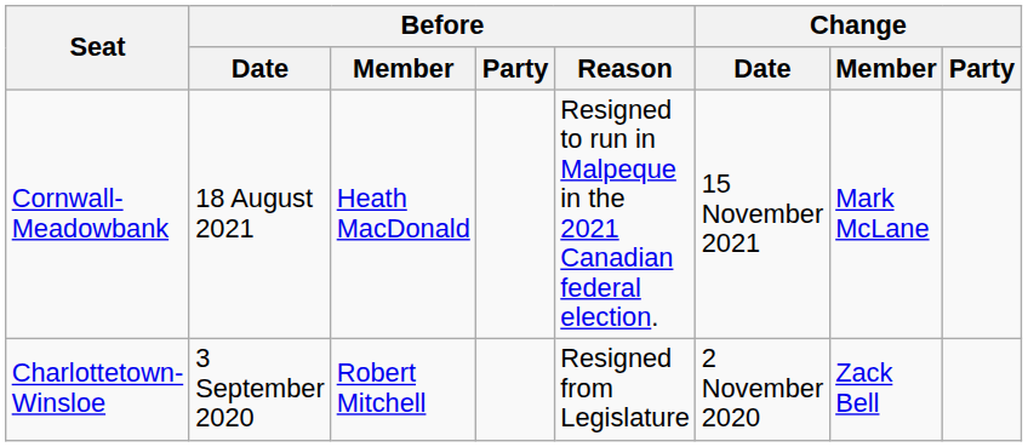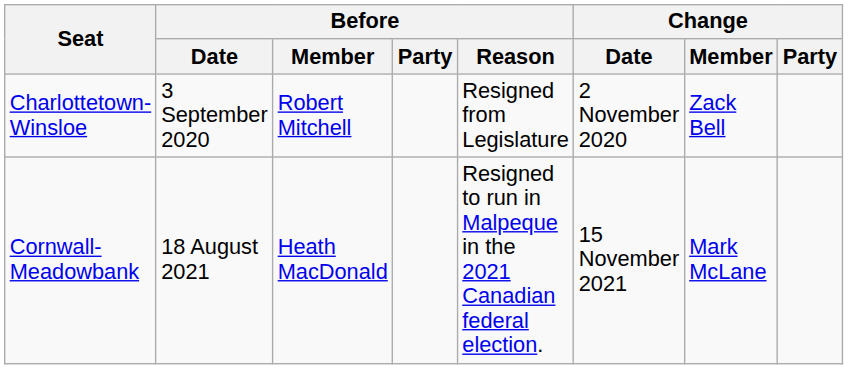rows swapped: Charlottetown-Winsloe <-> Cornwall-Meadowbank
